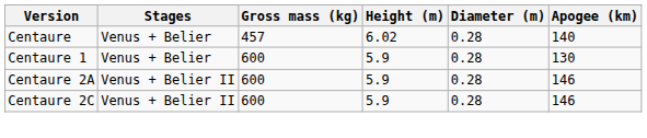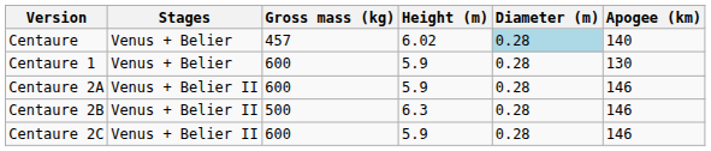Centaure | Diameter (m): no background -> lightblue background
+ row: Centaure 2B | Venus + Belier II | 500 | 6.3 | 0.28 | 146
